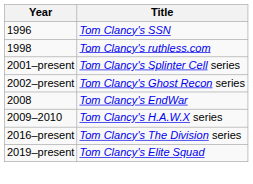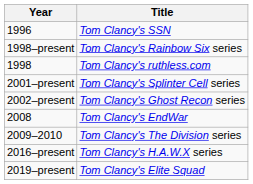+ row: 1998–present | Tom Clancy's Rainbow Six series
2009–2010 | Title: Tom Clancy's H.A.W.X series -> Tom Clancy's The Division series
2016–present | Title: Tom Clancy's The Division series -> Tom Clancy's H.A.W.X series
